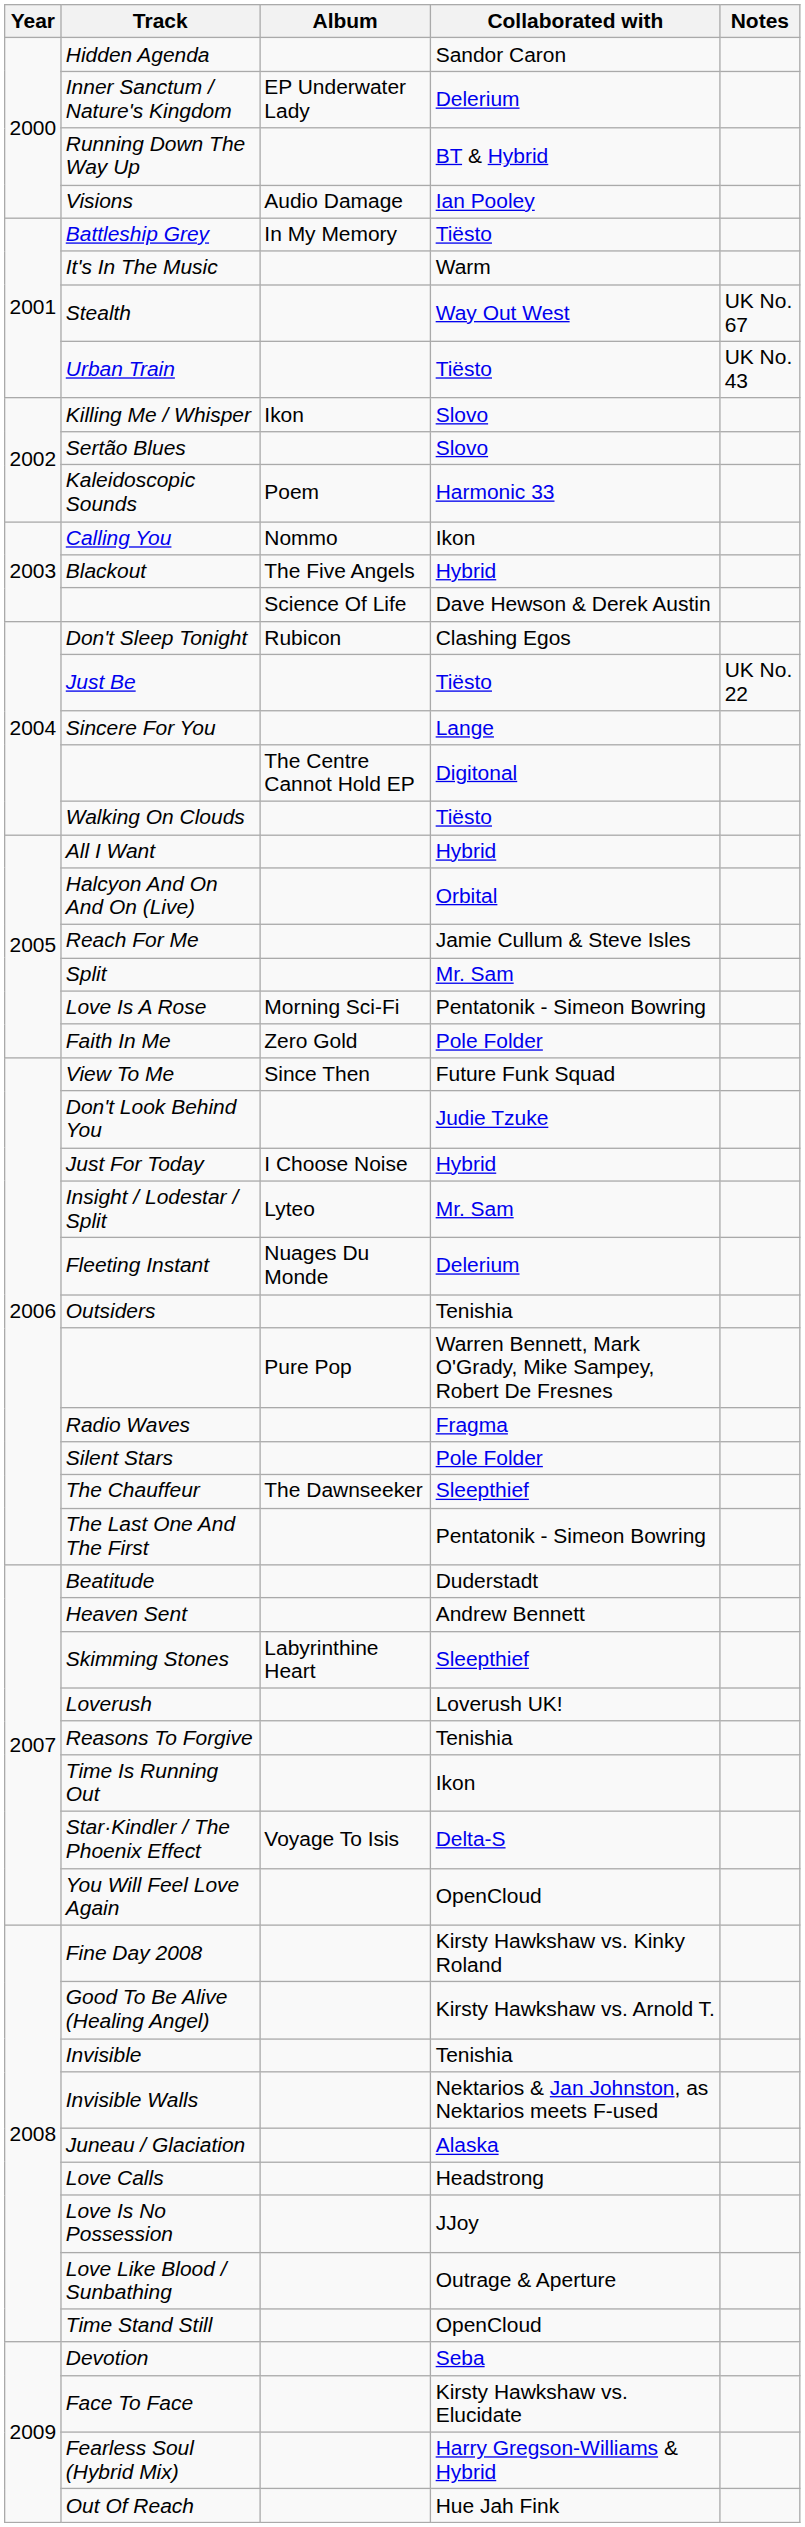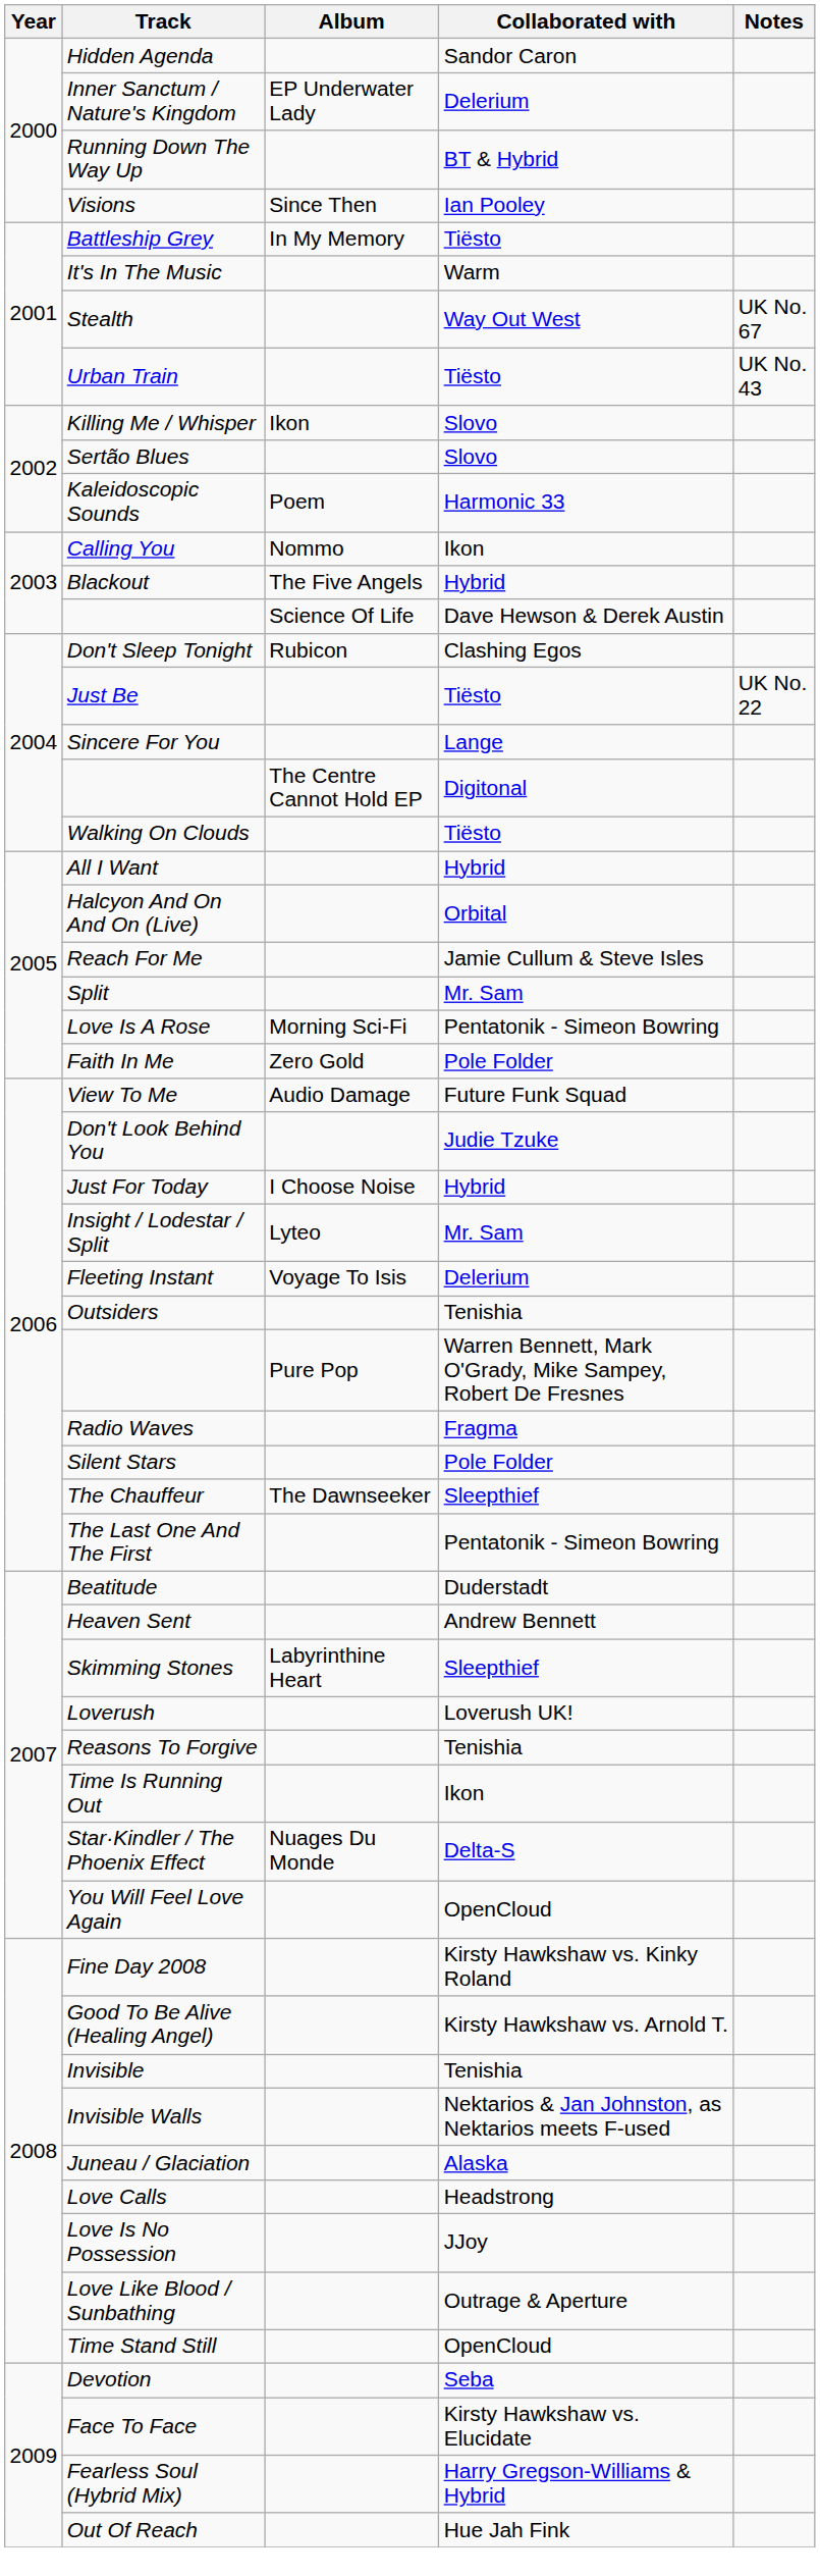Visions | Album: Audio Damage -> Since Then
View To Me | Album: Since Then -> Audio Damage
Fleeting Instant | Album: Nuages Du Monde -> Voyage To Isis
Star·Kindler / The Phoenix Effect | Album: Voyage To Isis -> Nuages Du Monde
